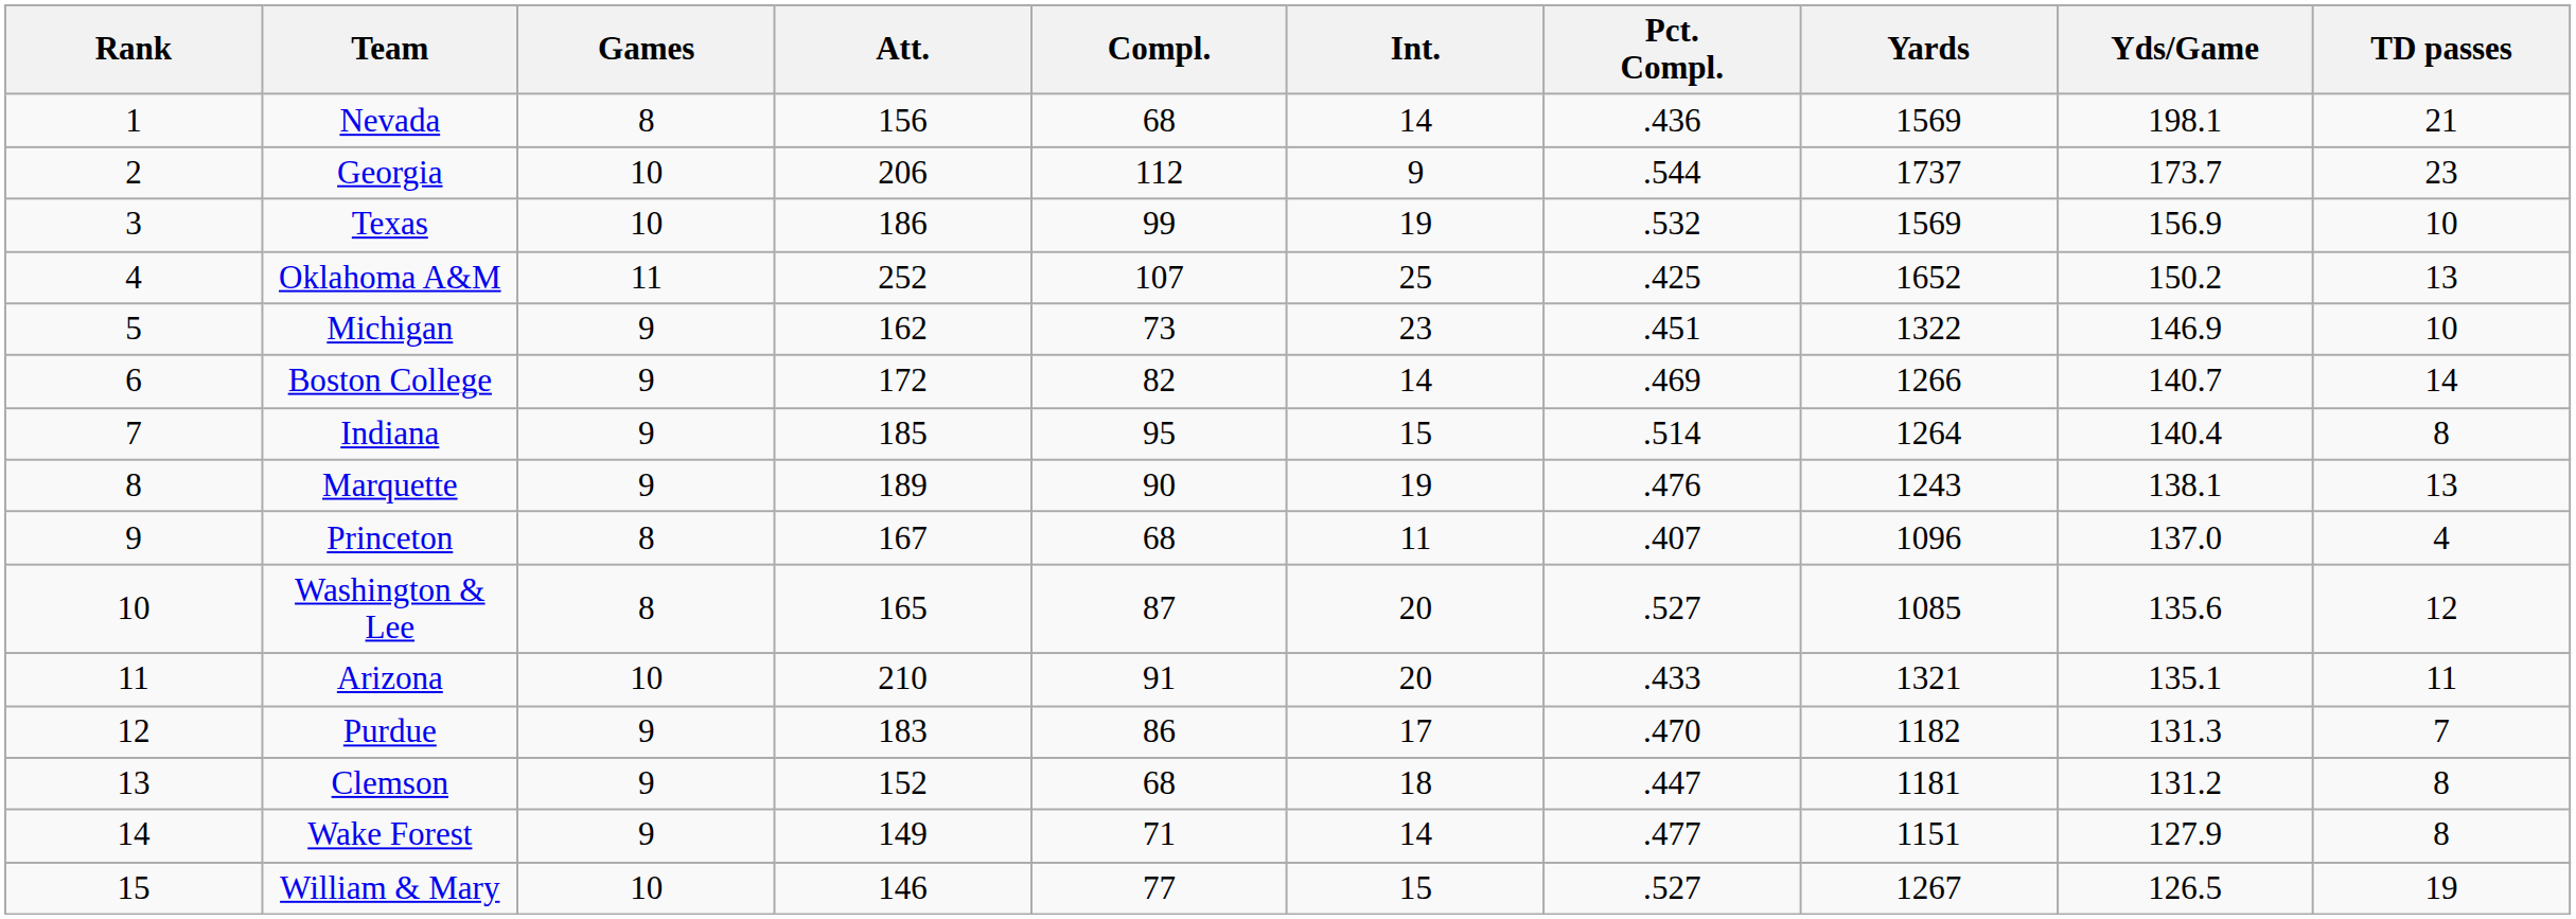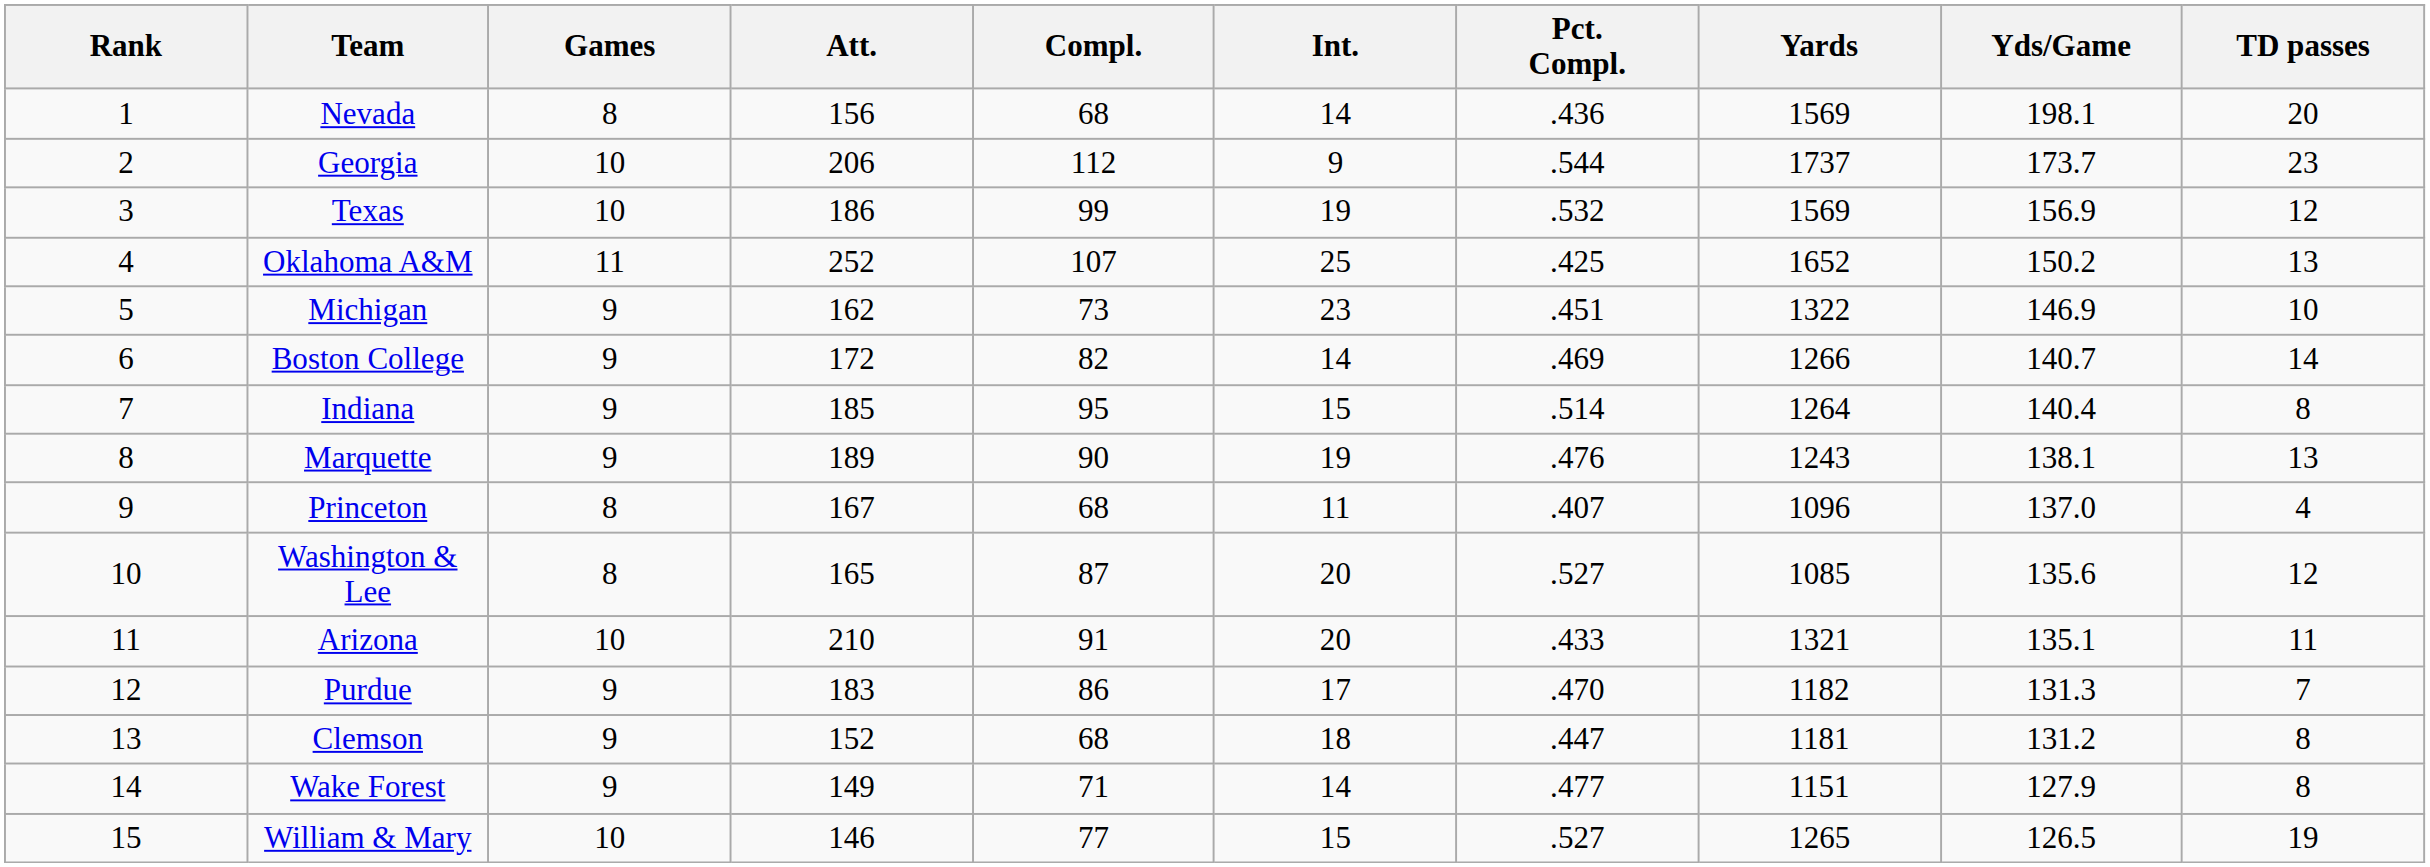Nevada | TD passes: 21 -> 20
Texas | TD passes: 10 -> 12
William & Mary | Yards: 1267 -> 1265
